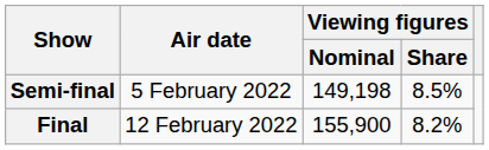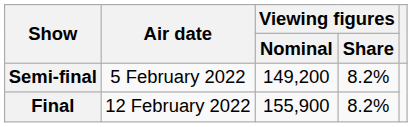Semi-final | Viewing figures / Nominal: 149,198 -> 149,200
Semi-final | Viewing figures / Share: 8.5% -> 8.2%
